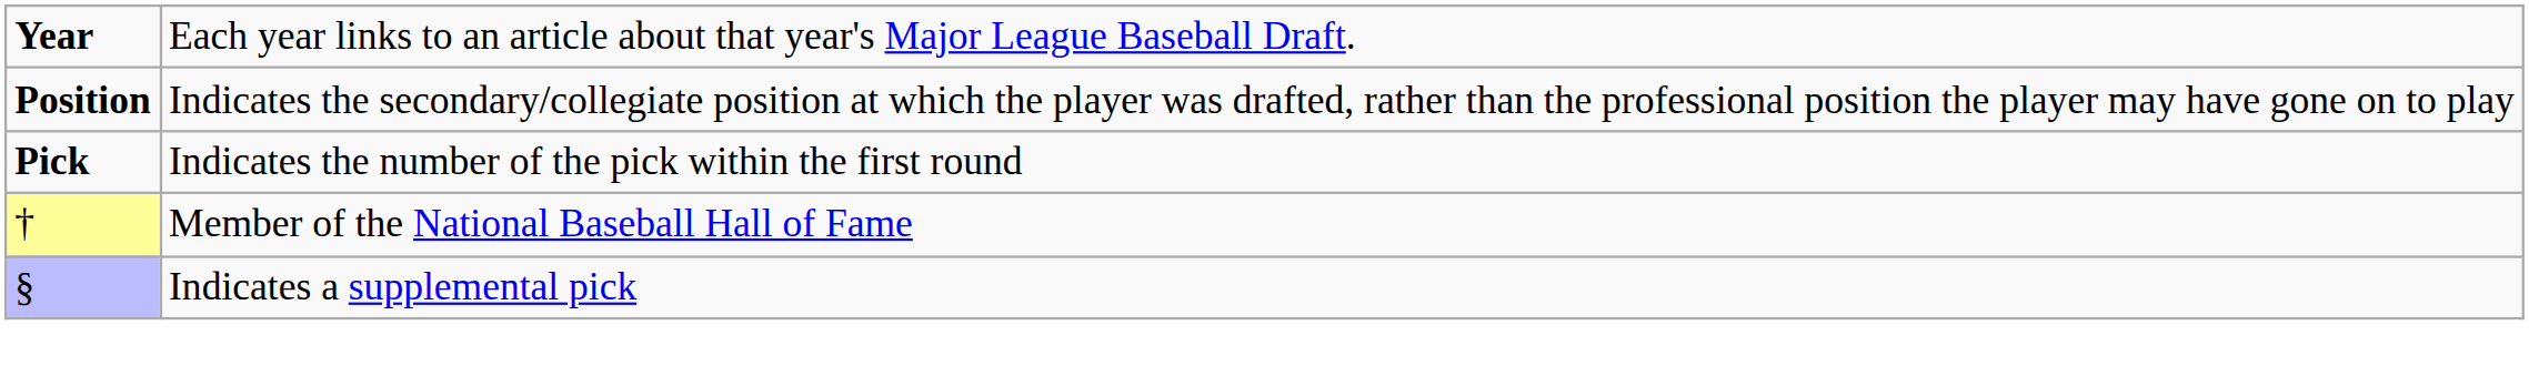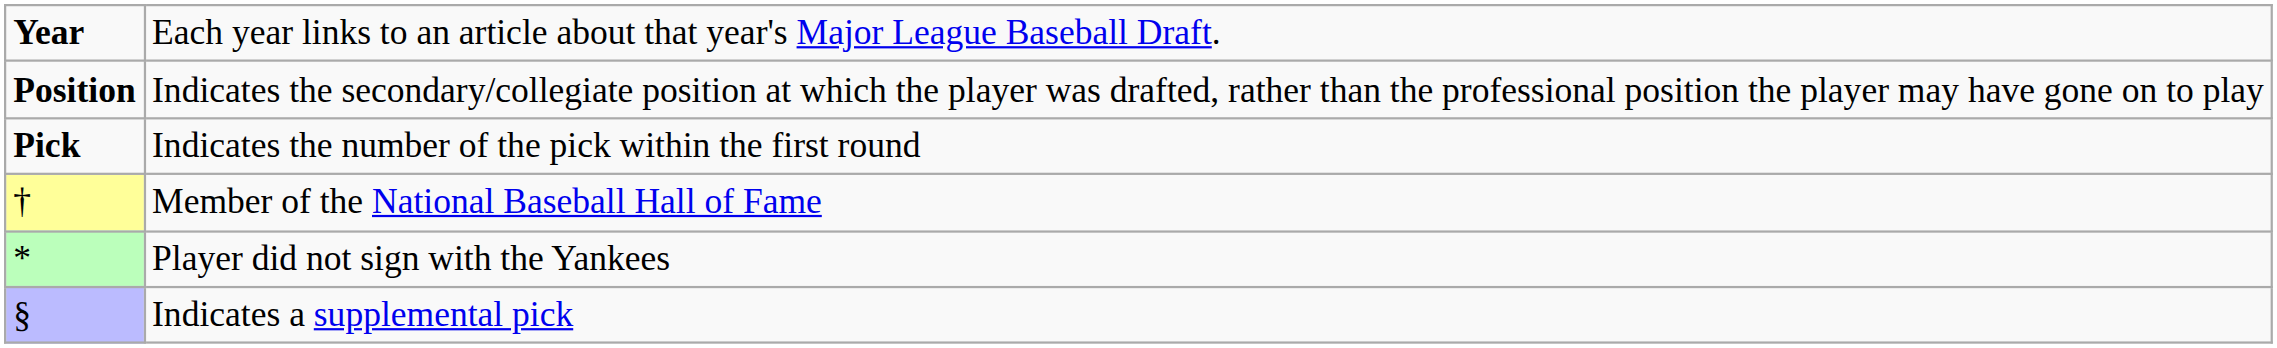+ row: * | Player did not sign with the Yankees
